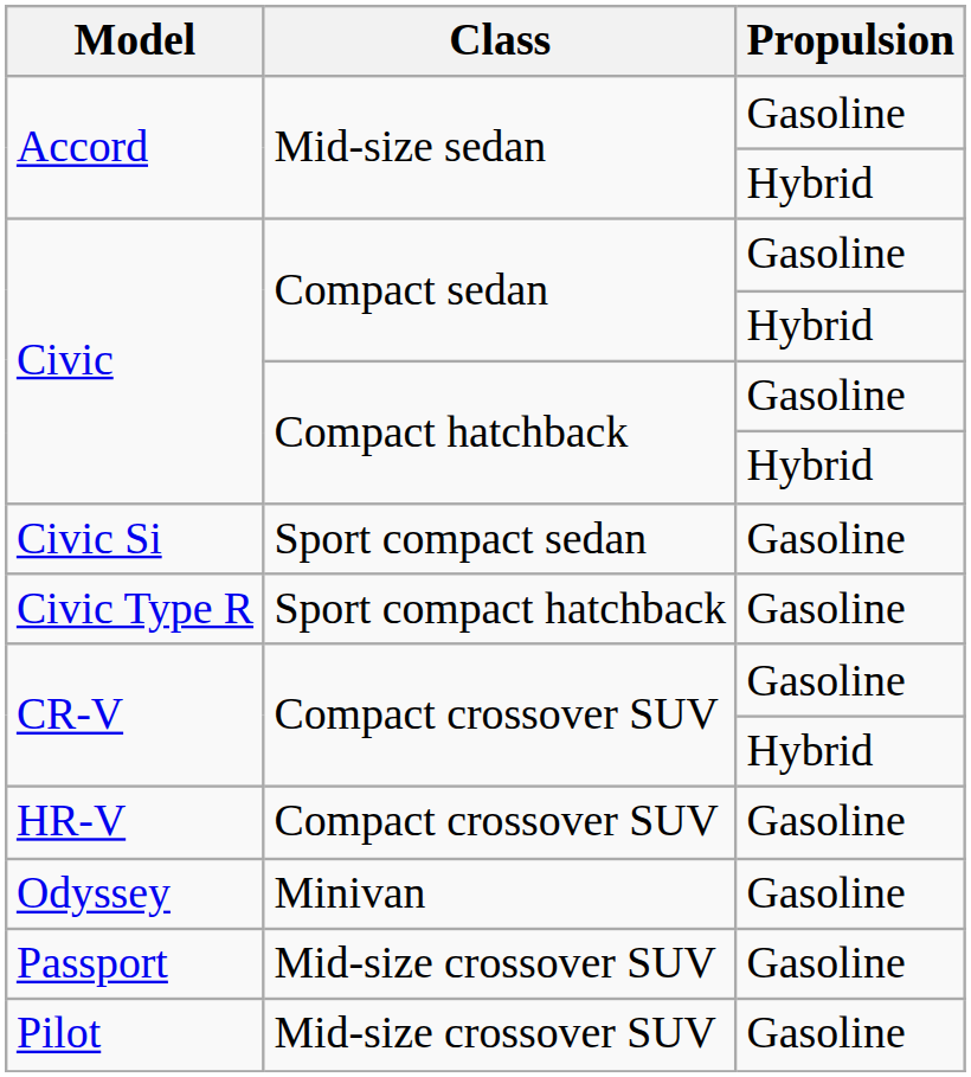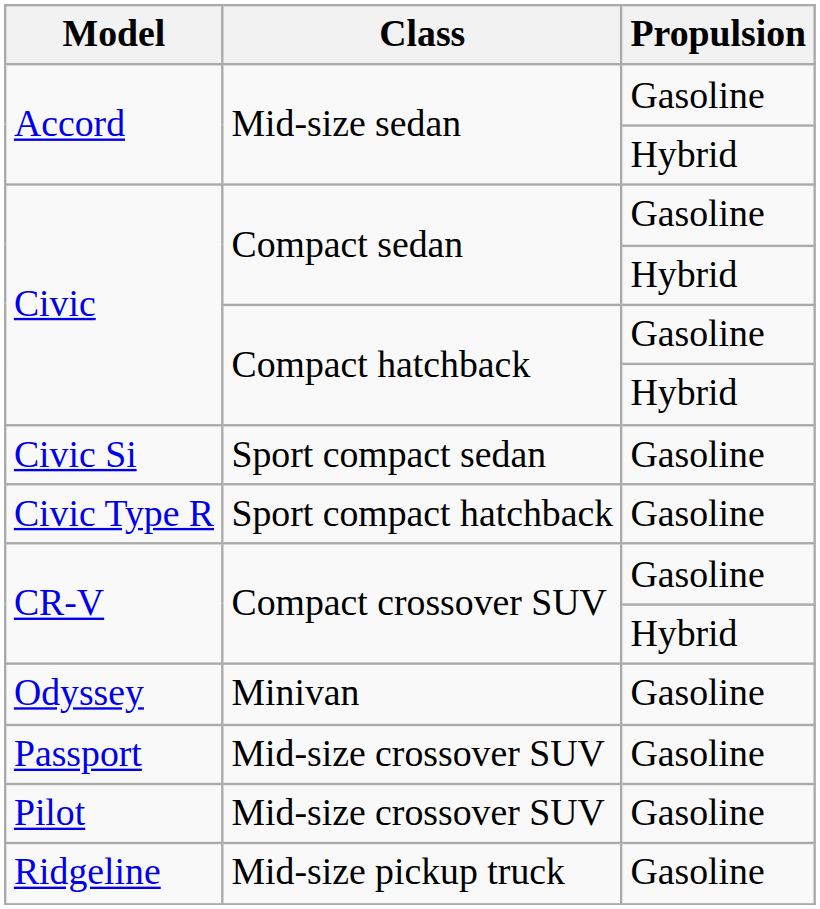- row: HR-V | Compact crossover SUV | Gasoline
+ row: Ridgeline | Mid-size pickup truck | Gasoline
